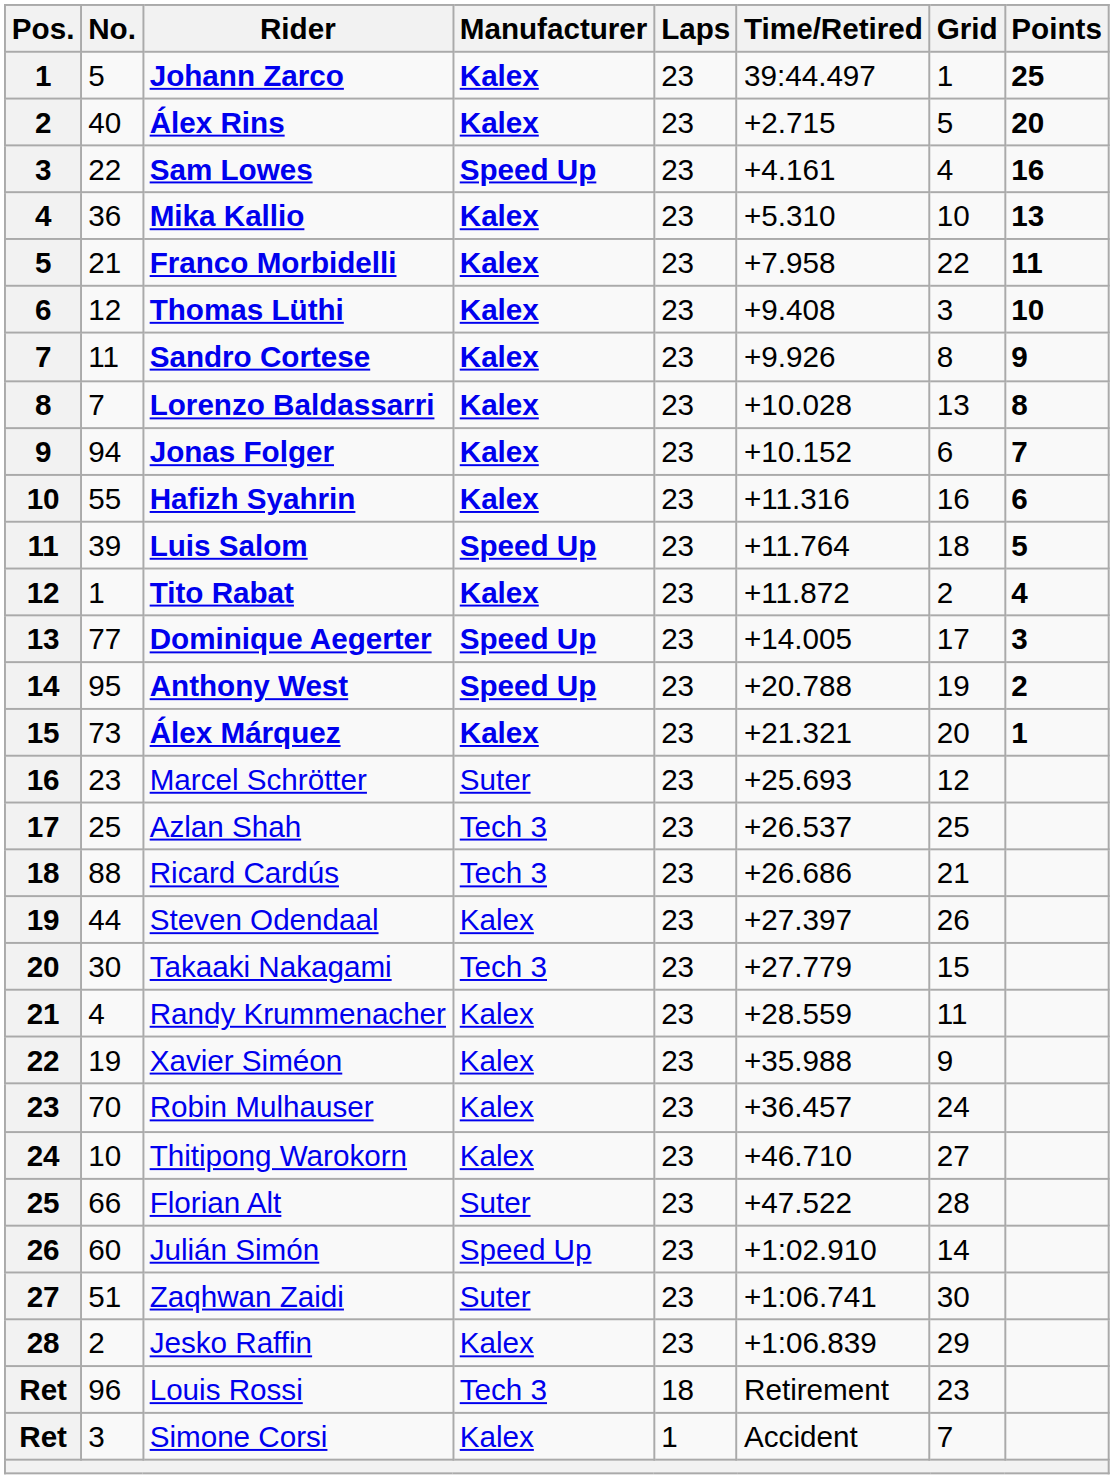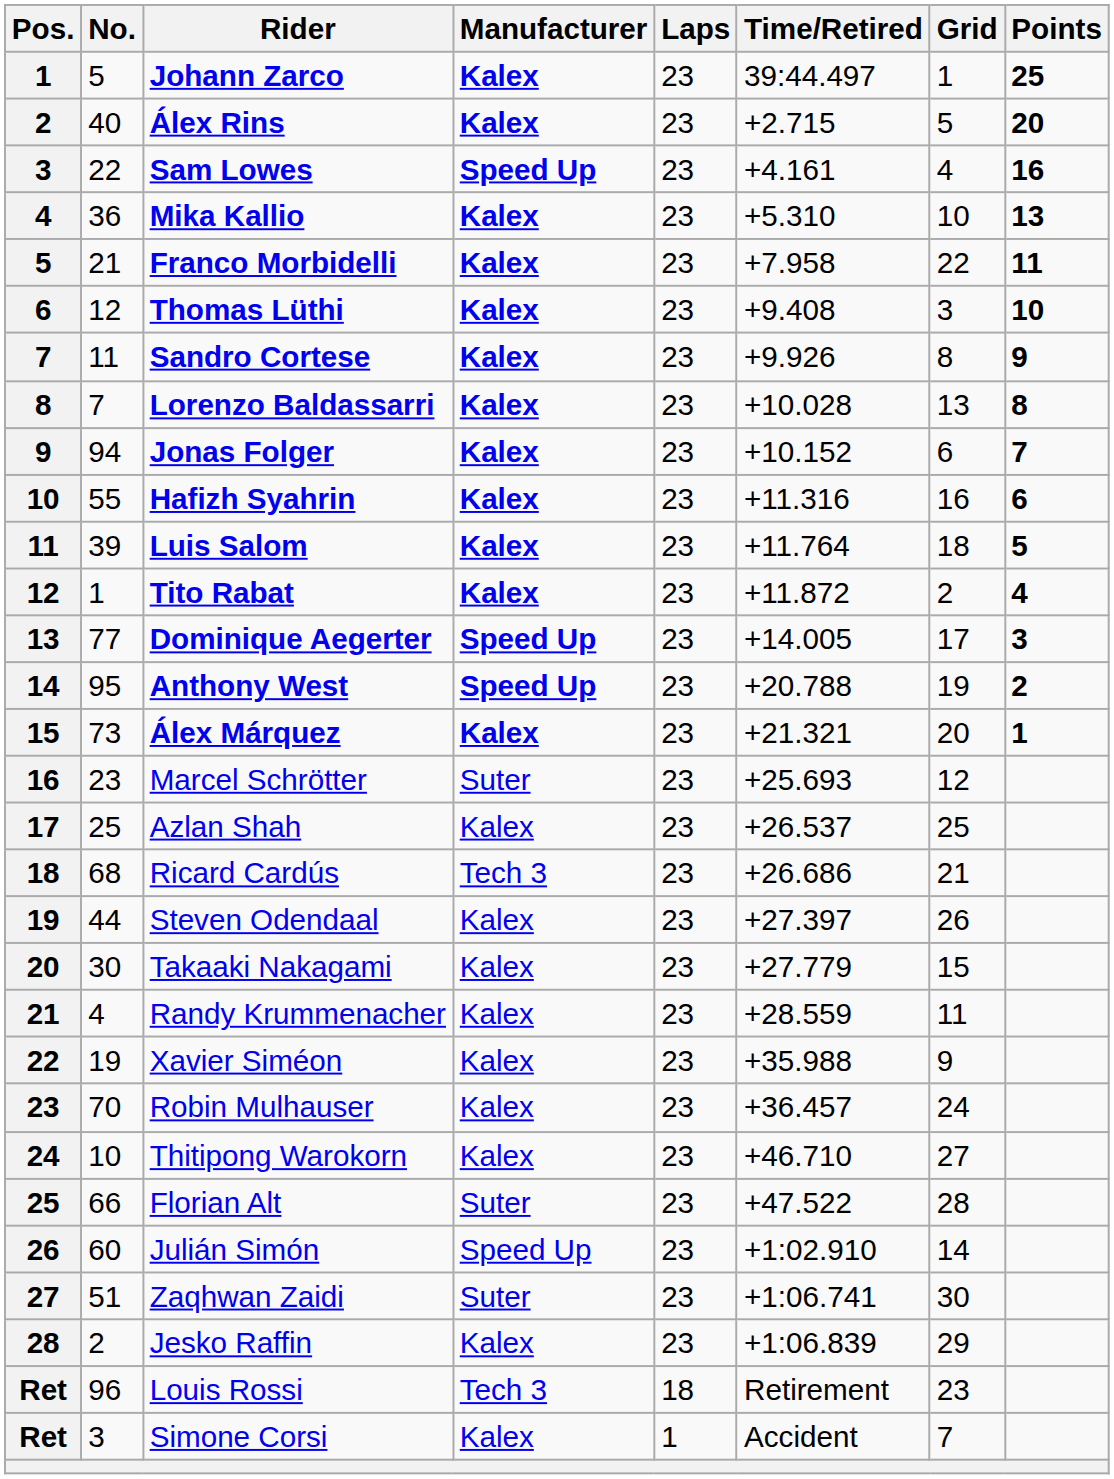Luis Salom | Manufacturer: Speed Up -> Kalex
Azlan Shah | Manufacturer: Tech 3 -> Kalex
Ricard Cardús | No.: 88 -> 68
Takaaki Nakagami | Manufacturer: Tech 3 -> Kalex
